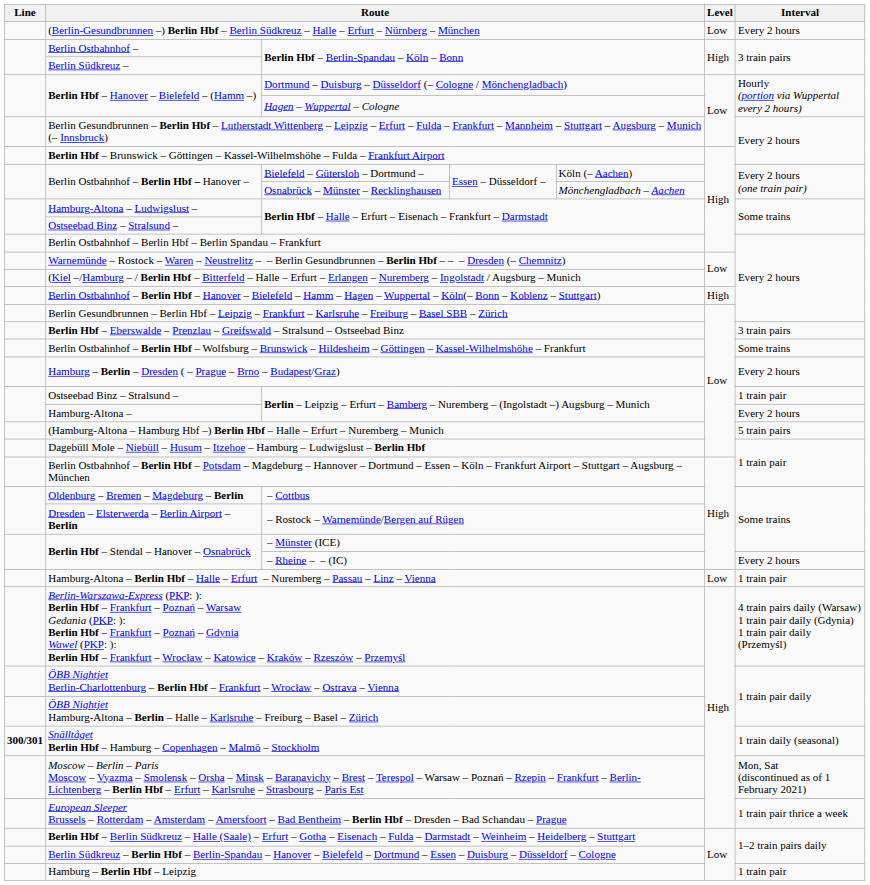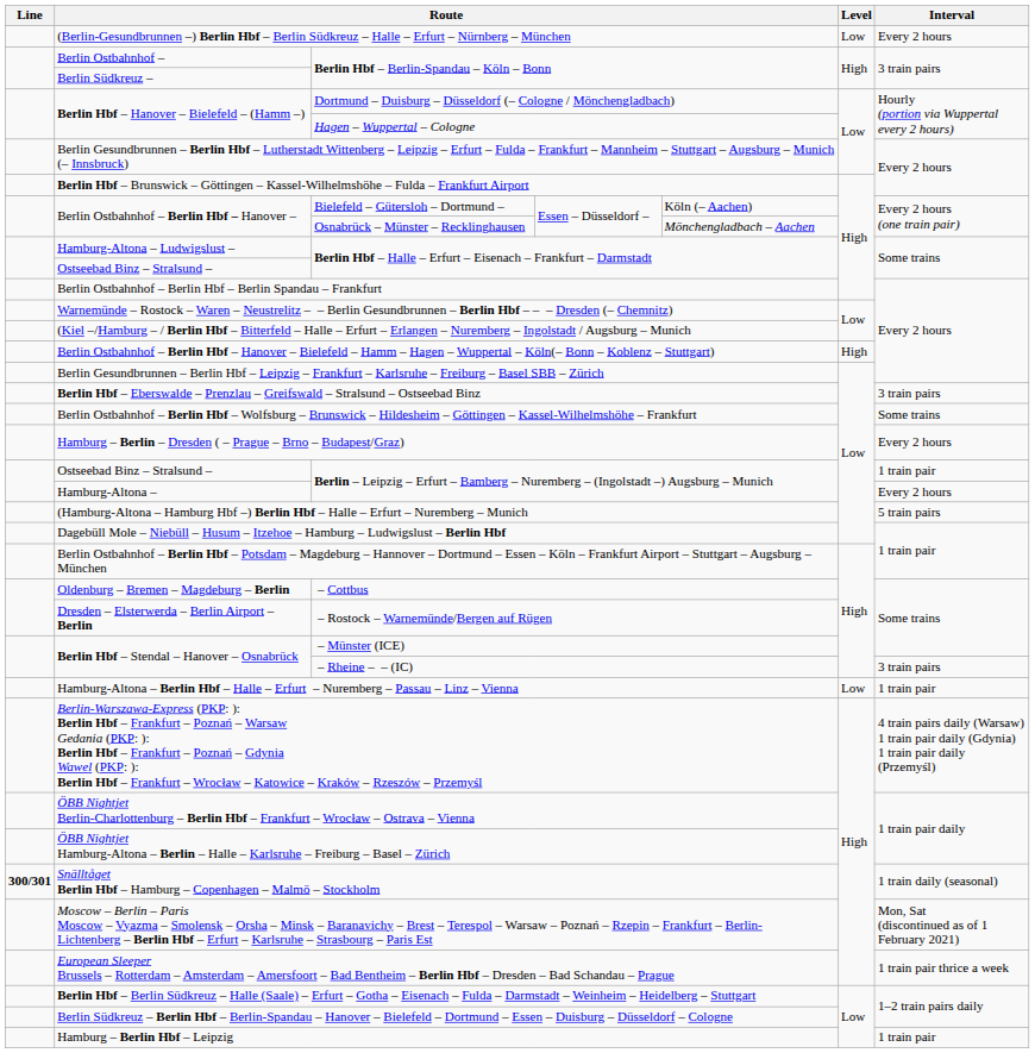– Rheine – – (IC) | Interval: Every 2 hours -> 3 train pairs
